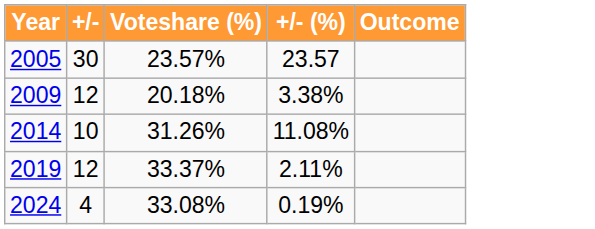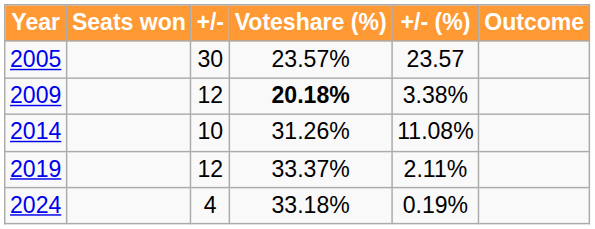+ column: Seats won
2009 | Voteshare (%): normal -> bold
2024 | Voteshare (%): 33.08% -> 33.18%
